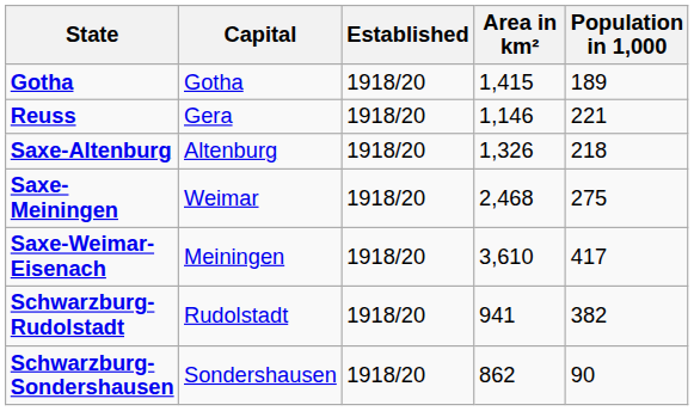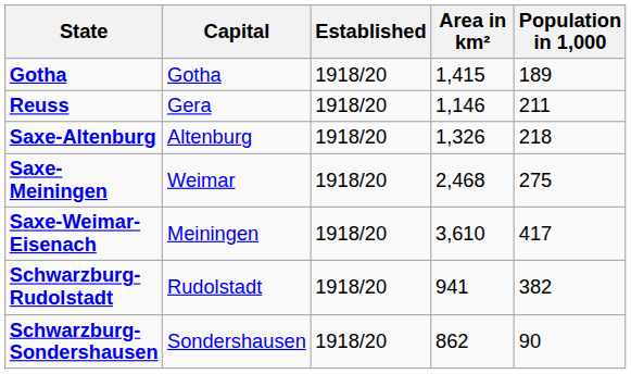Reuss | Population in 1,000: 221 -> 211
